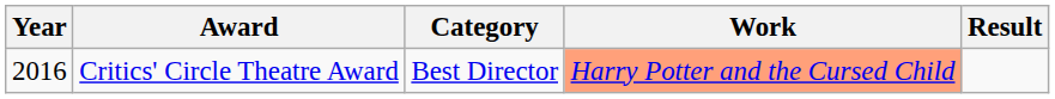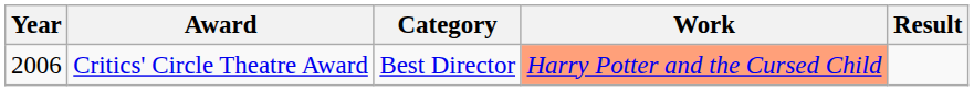Critics' Circle Theatre Award | Year: 2016 -> 2006
